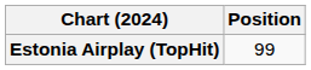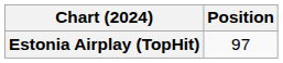Estonia Airplay (TopHit) | Position: 99 -> 97
